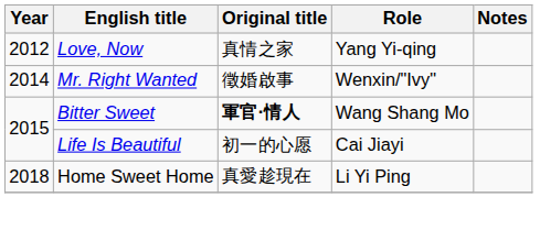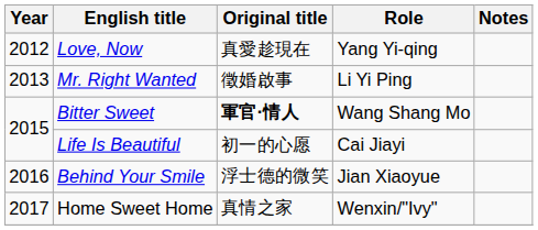Love, Now | Original title: 真情之家 -> 真愛趁現在
Mr. Right Wanted | Year: 2014 -> 2013
Mr. Right Wanted | Role: Wenxin/"Ivy" -> Li Yi Ping
+ row: 2016 | Behind Your Smile | 浮士德的微笑 | Jian Xiaoyue
Home Sweet Home | Year: 2018 -> 2017
Home Sweet Home | Original title: 真愛趁現在 -> 真情之家
Home Sweet Home | Role: Li Yi Ping -> Wenxin/"Ivy"
